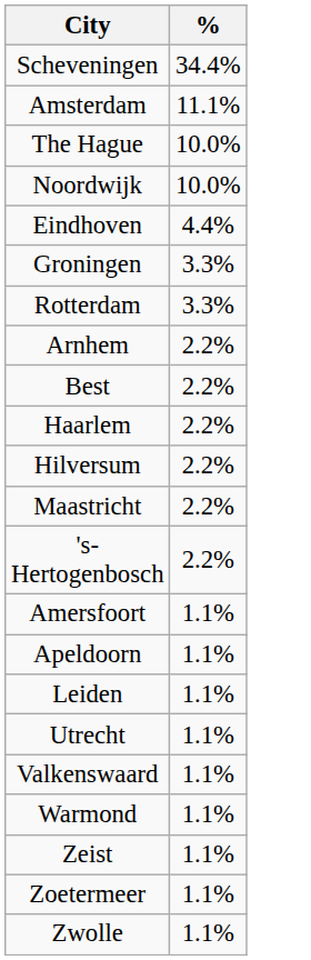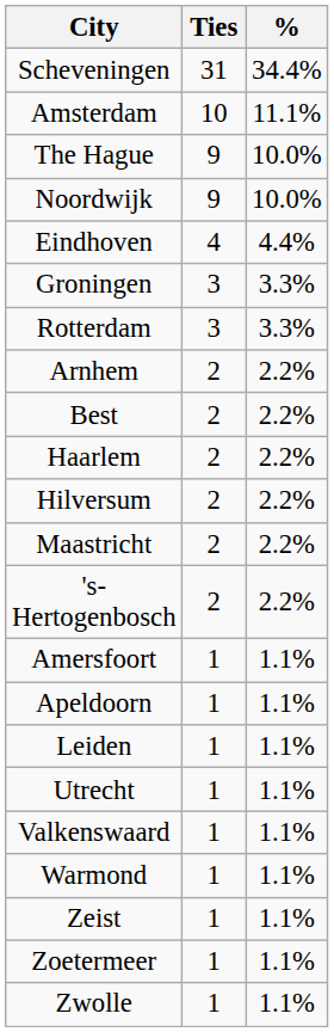+ column: Ties | 31 | 10 | 9 | 9 | 4 | 3 | 3 | 2 | 2 | 2 | 2 | 2 | 2 | 1 | 1 | 1 | 1 | 1 | 1 | 1 | 1 | 1
